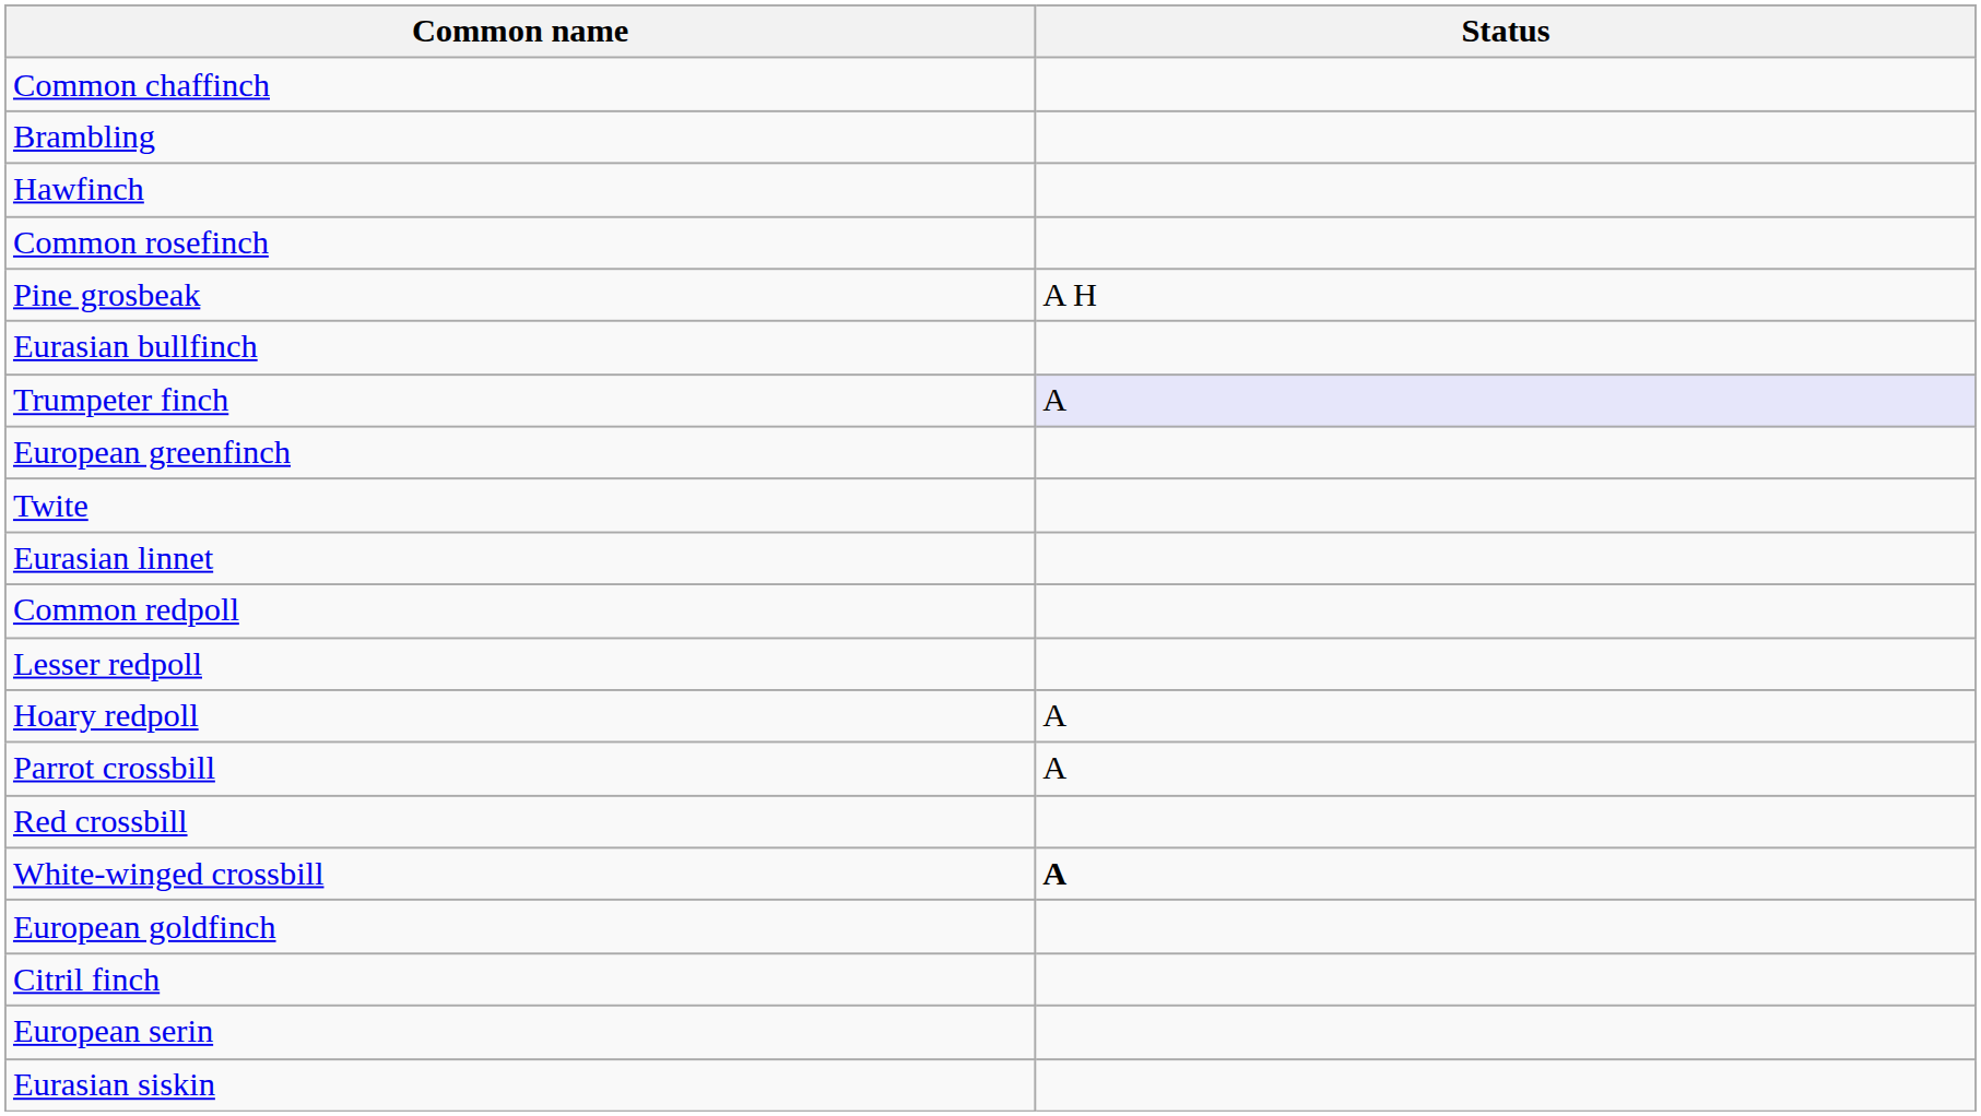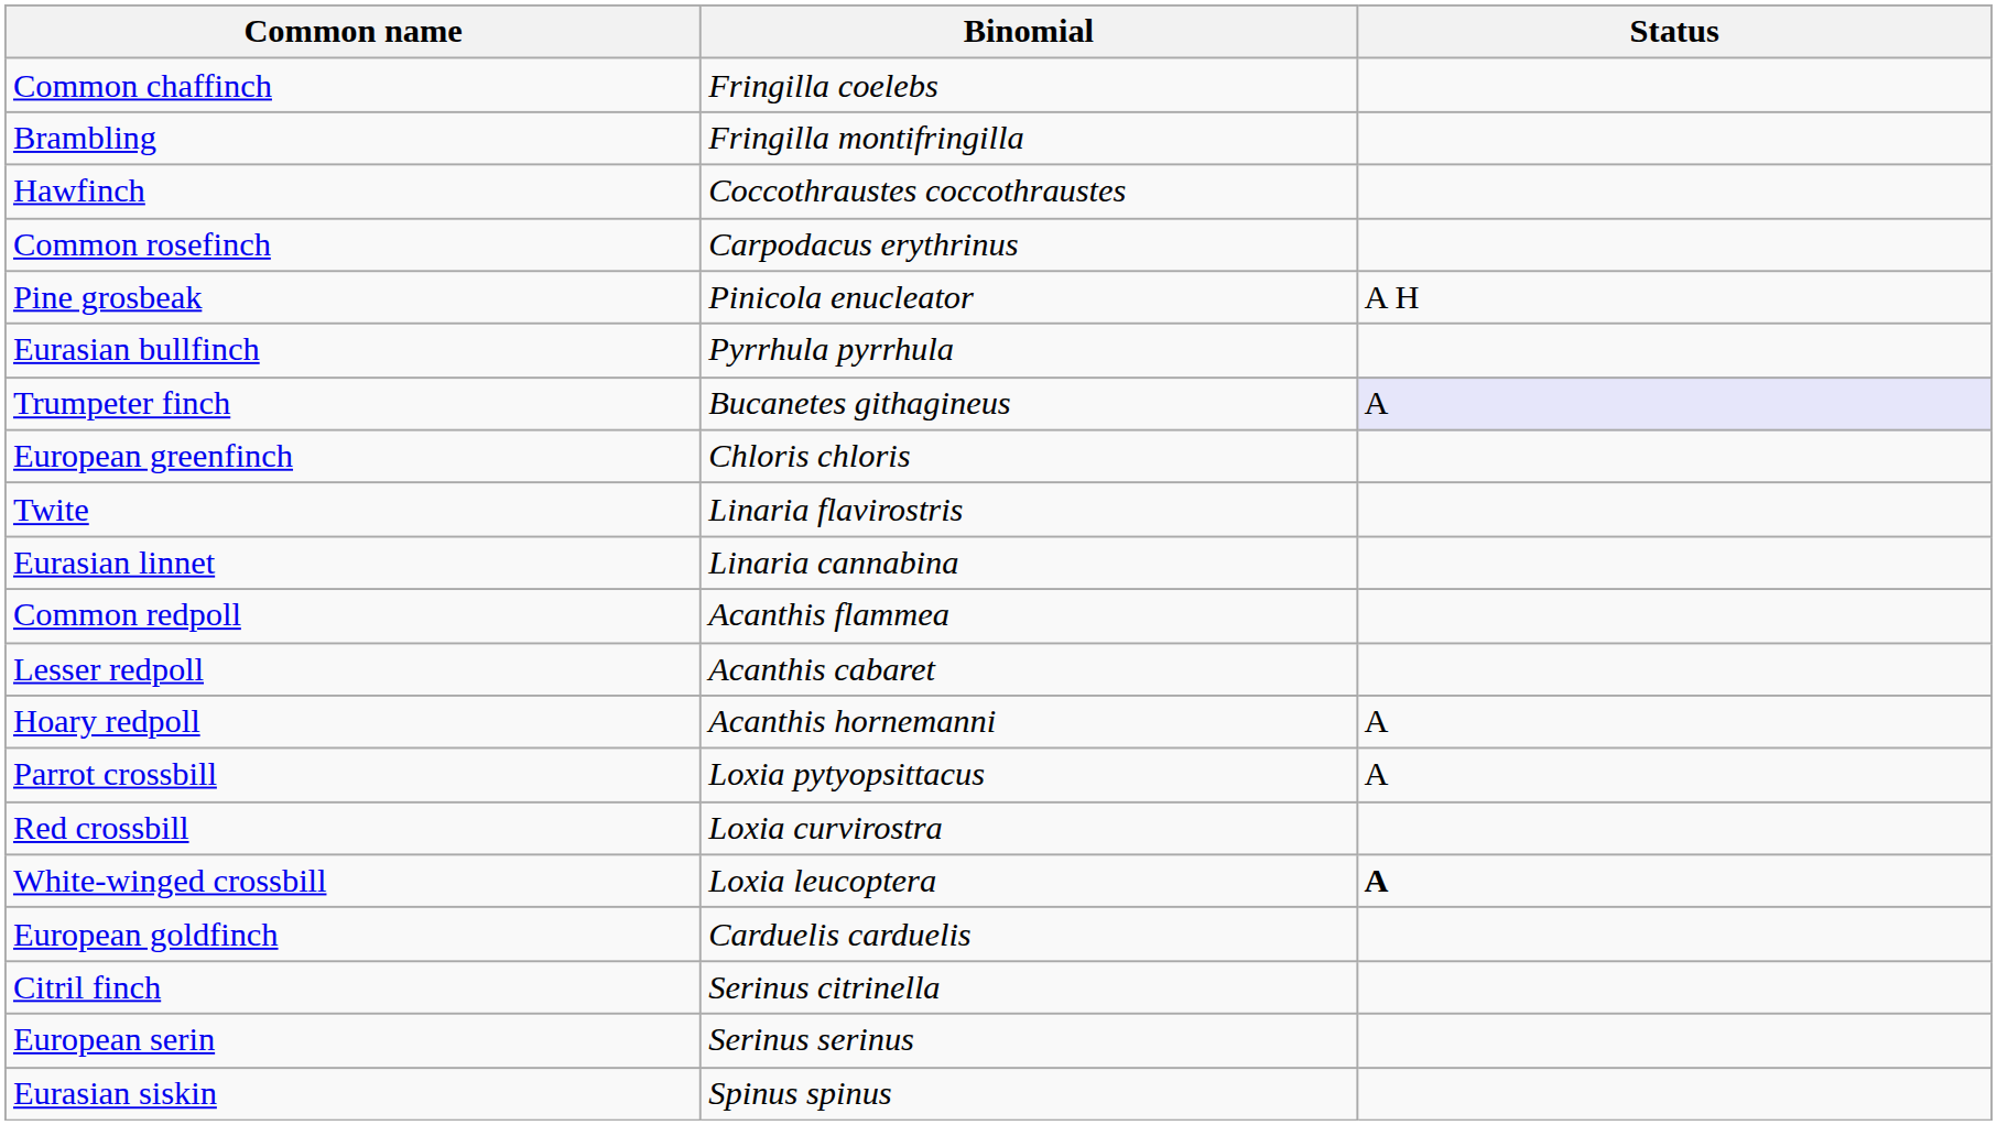+ column: Binomial | Fringilla coelebs | Fringilla montifringilla | Coccothraustes coccothraustes | Carpodacus erythrinus | Pinicola enucleator | Pyrrhula pyrrhula | Bucanetes githagineus | Chloris chloris | Linaria flavirostris | Linaria cannabina | Acanthis flammea | Acanthis cabaret | Acanthis hornemanni | Loxia pytyopsittacus | Loxia curvirostra | Loxia leucoptera | Carduelis carduelis | Serinus citrinella | Serinus serinus | Spinus spinus
